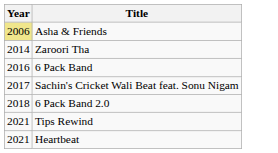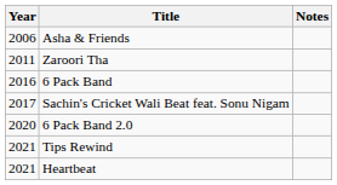+ column: Notes
Asha & Friends | Year: khaki background -> no background
Zaroori Tha | Year: 2014 -> 2011
6 Pack Band 2.0 | Year: 2018 -> 2020
